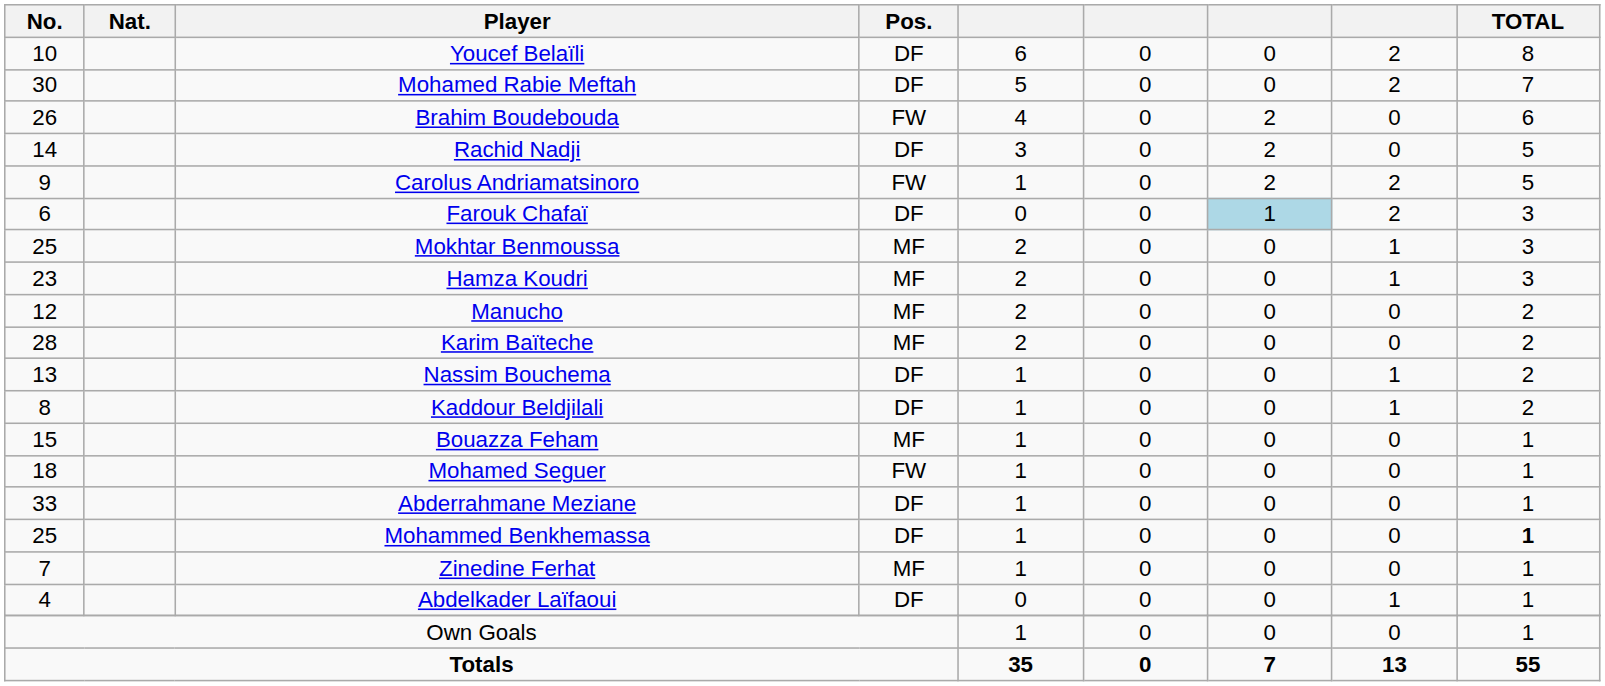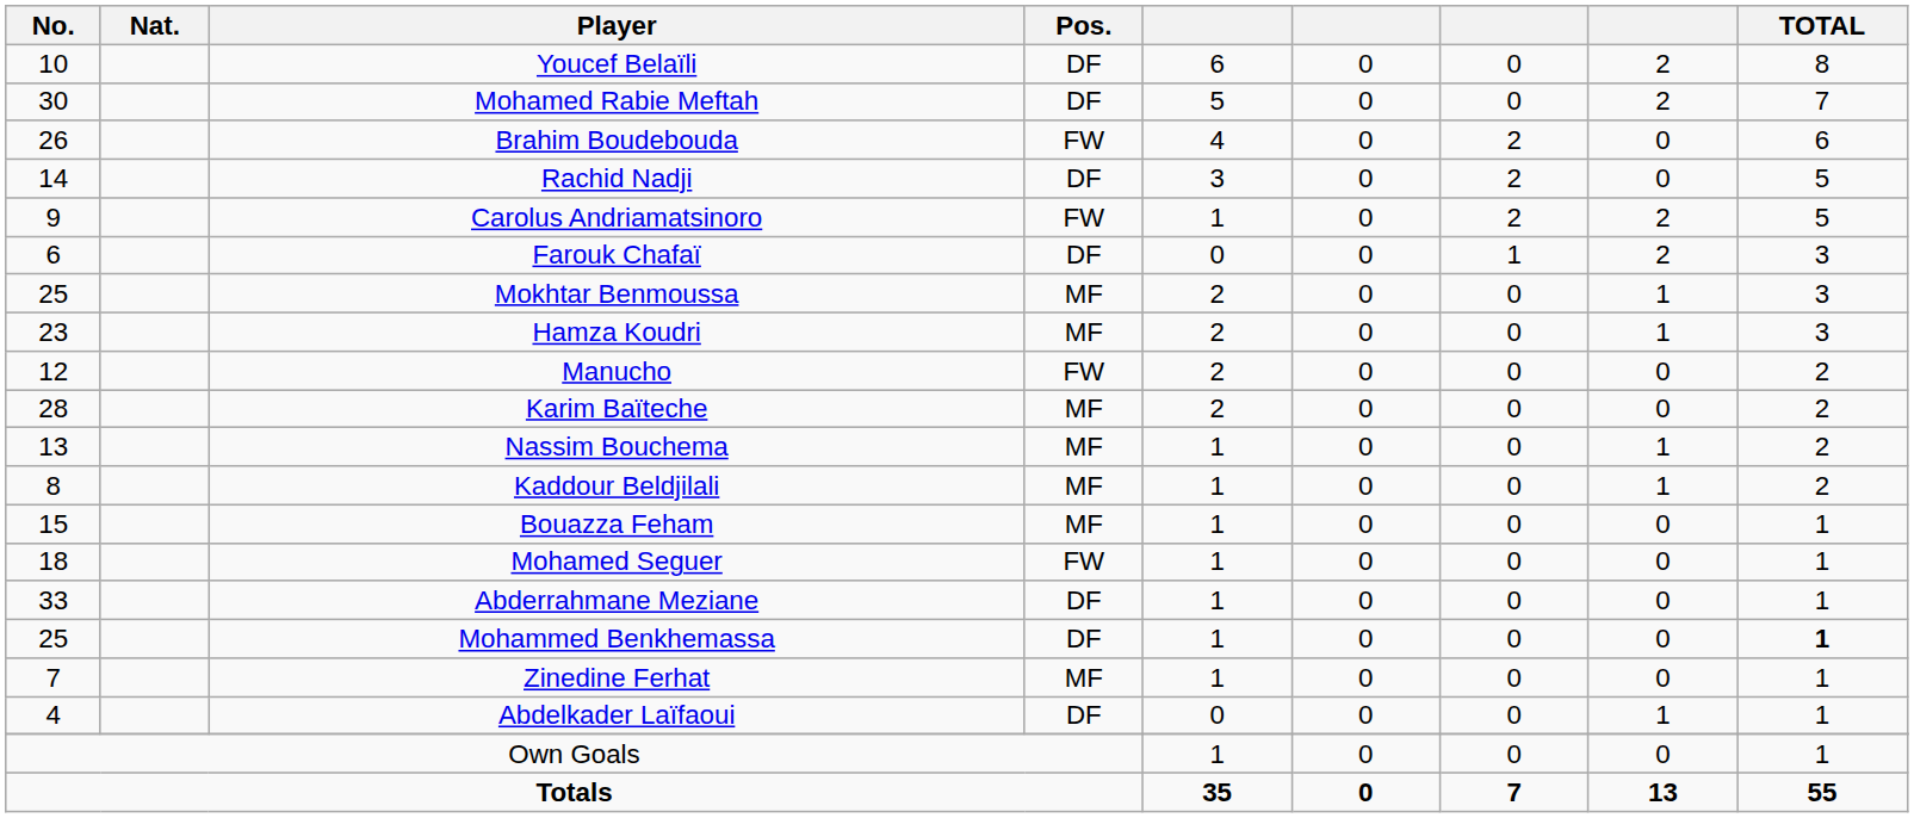Farouk Chafaï | column 7: lightblue background -> no background
Manucho | Pos.: MF -> FW
Nassim Bouchema | Pos.: DF -> MF
Kaddour Beldjilali | Pos.: DF -> MF
